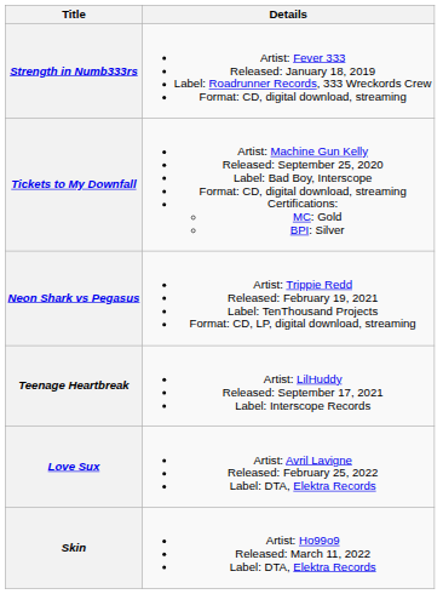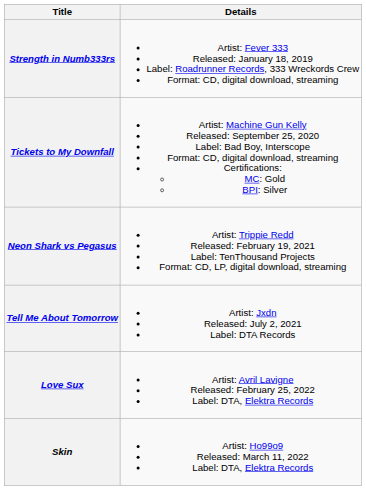+ row: Tell Me About Tomorrow | Artist: Jxdn Released: July 2, 2021 Label: DTA Records
- row: Teenage Heartbreak | Artist: LilHuddy Released: September 17, 2021 Label: Interscope Records
